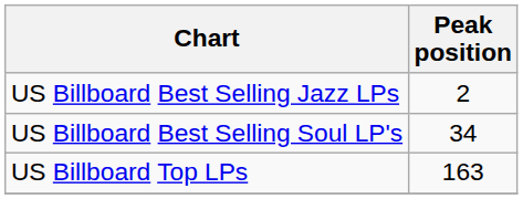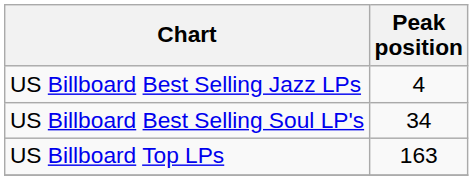US Billboard Best Selling Jazz LPs | Peak position: 2 -> 4
